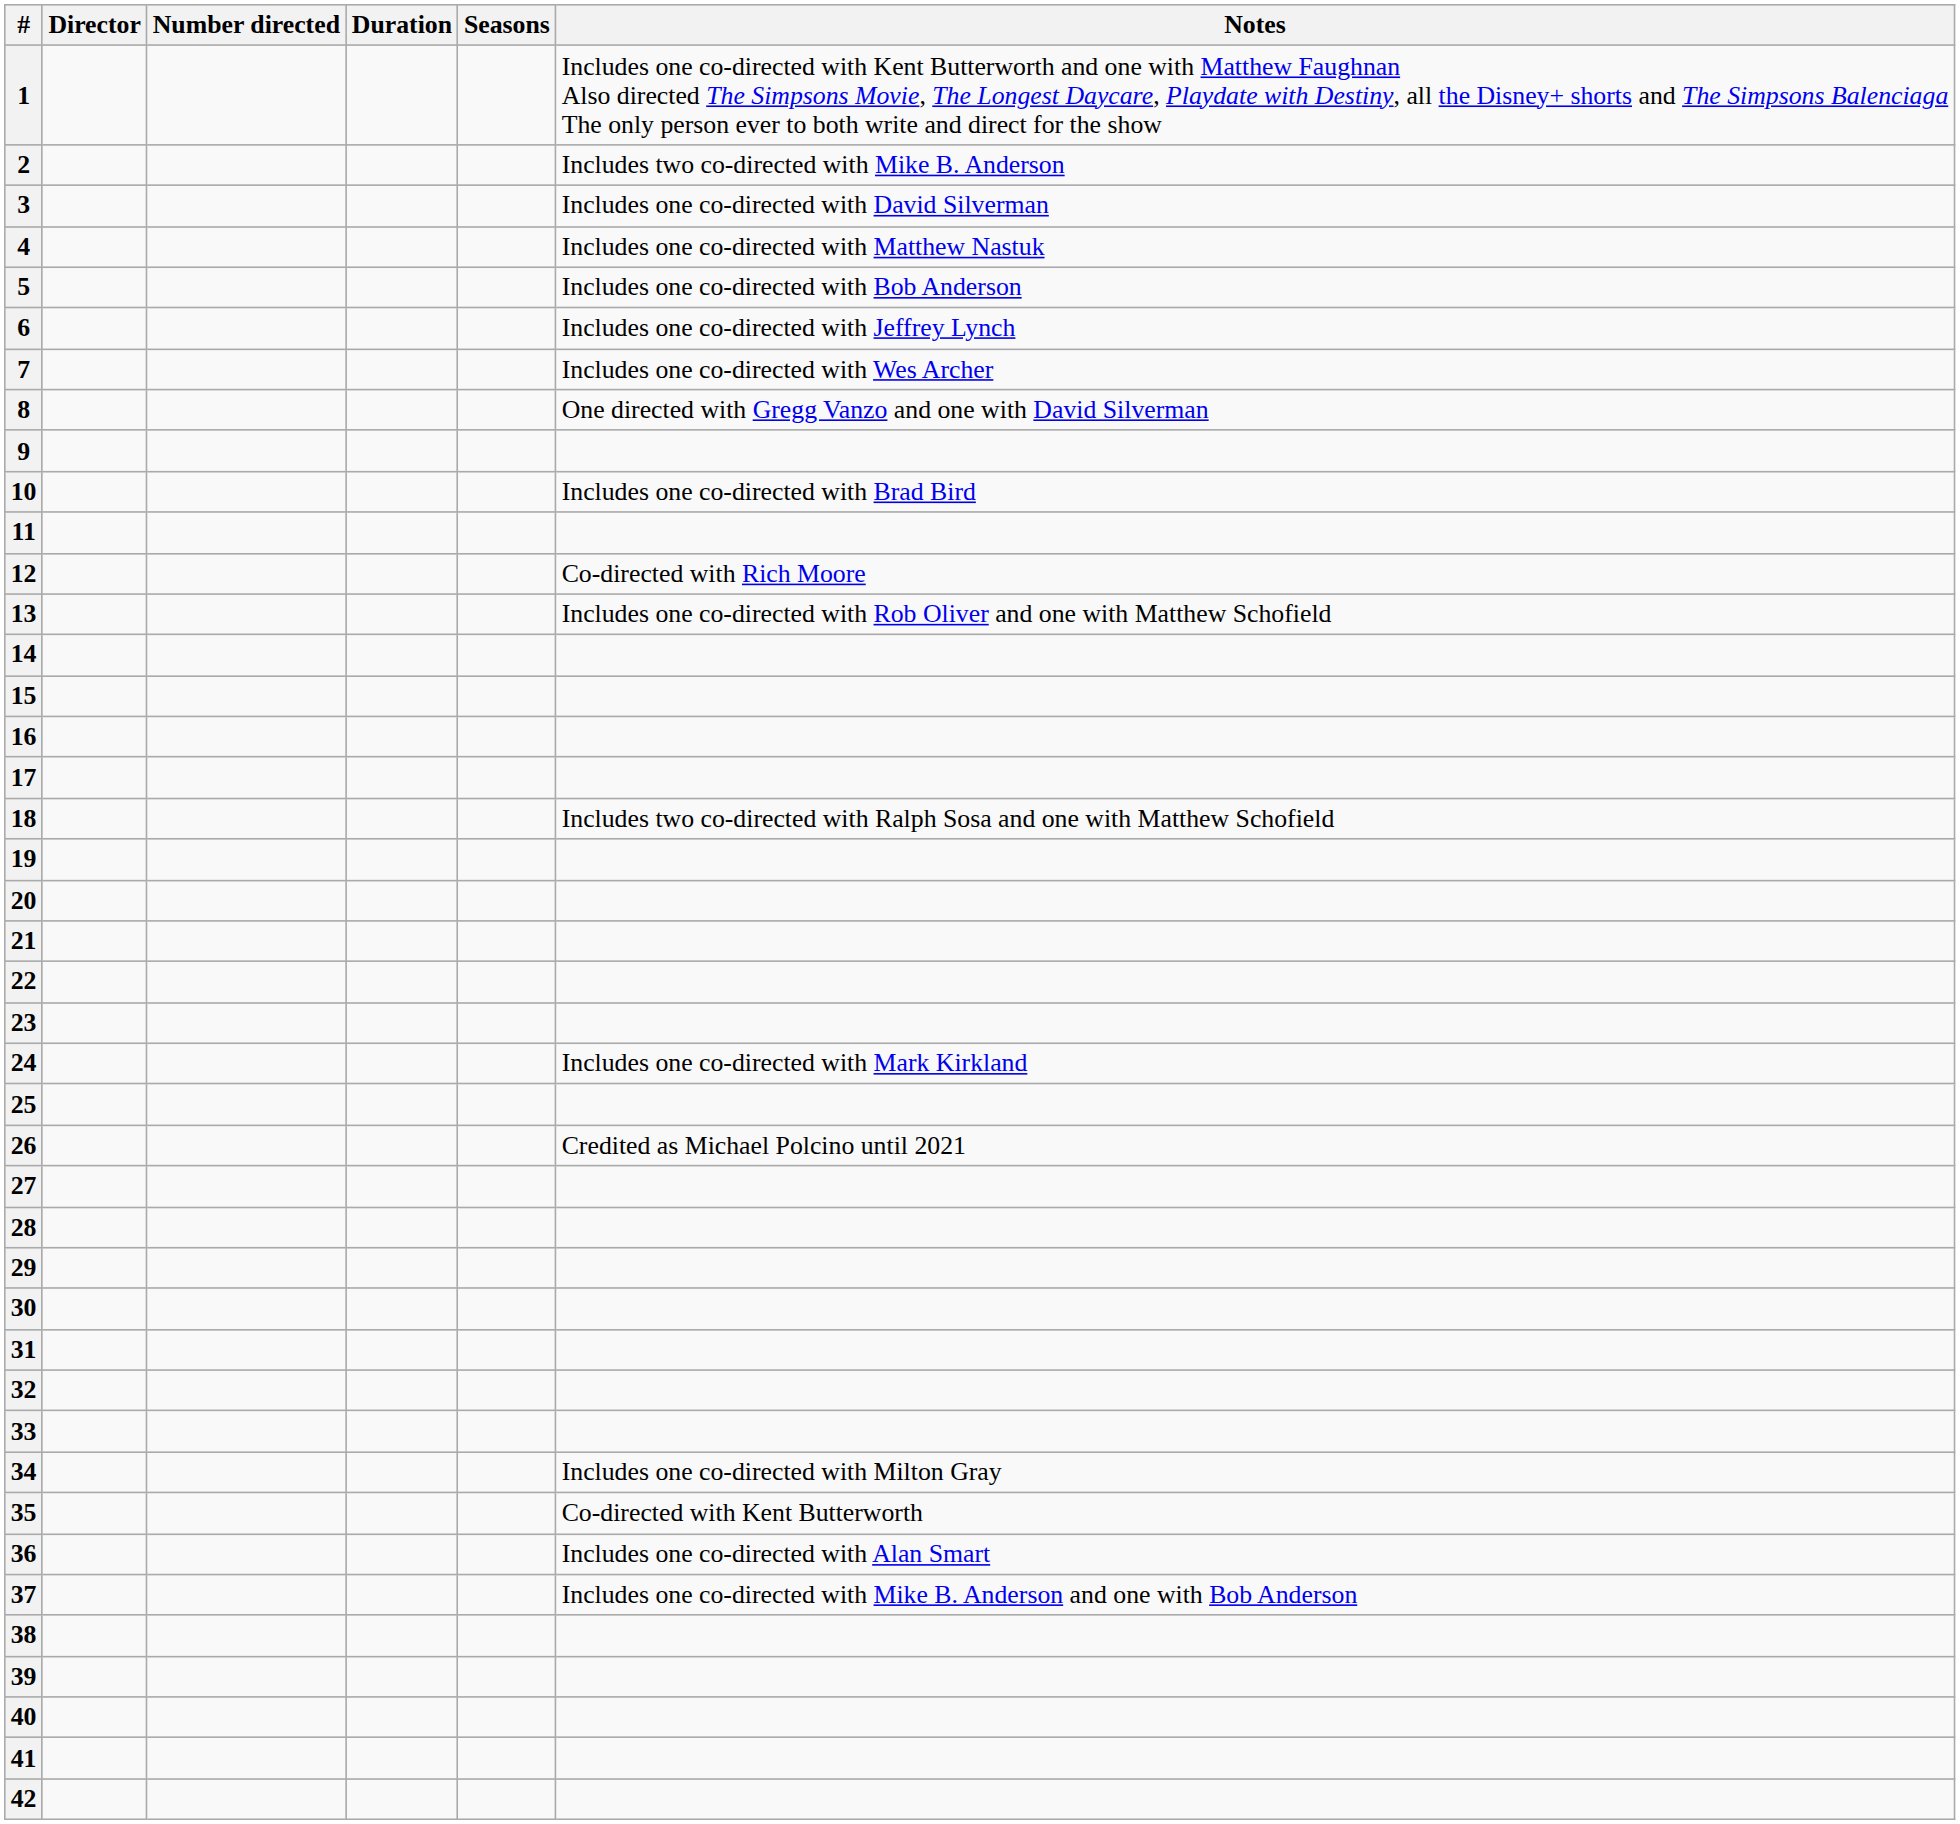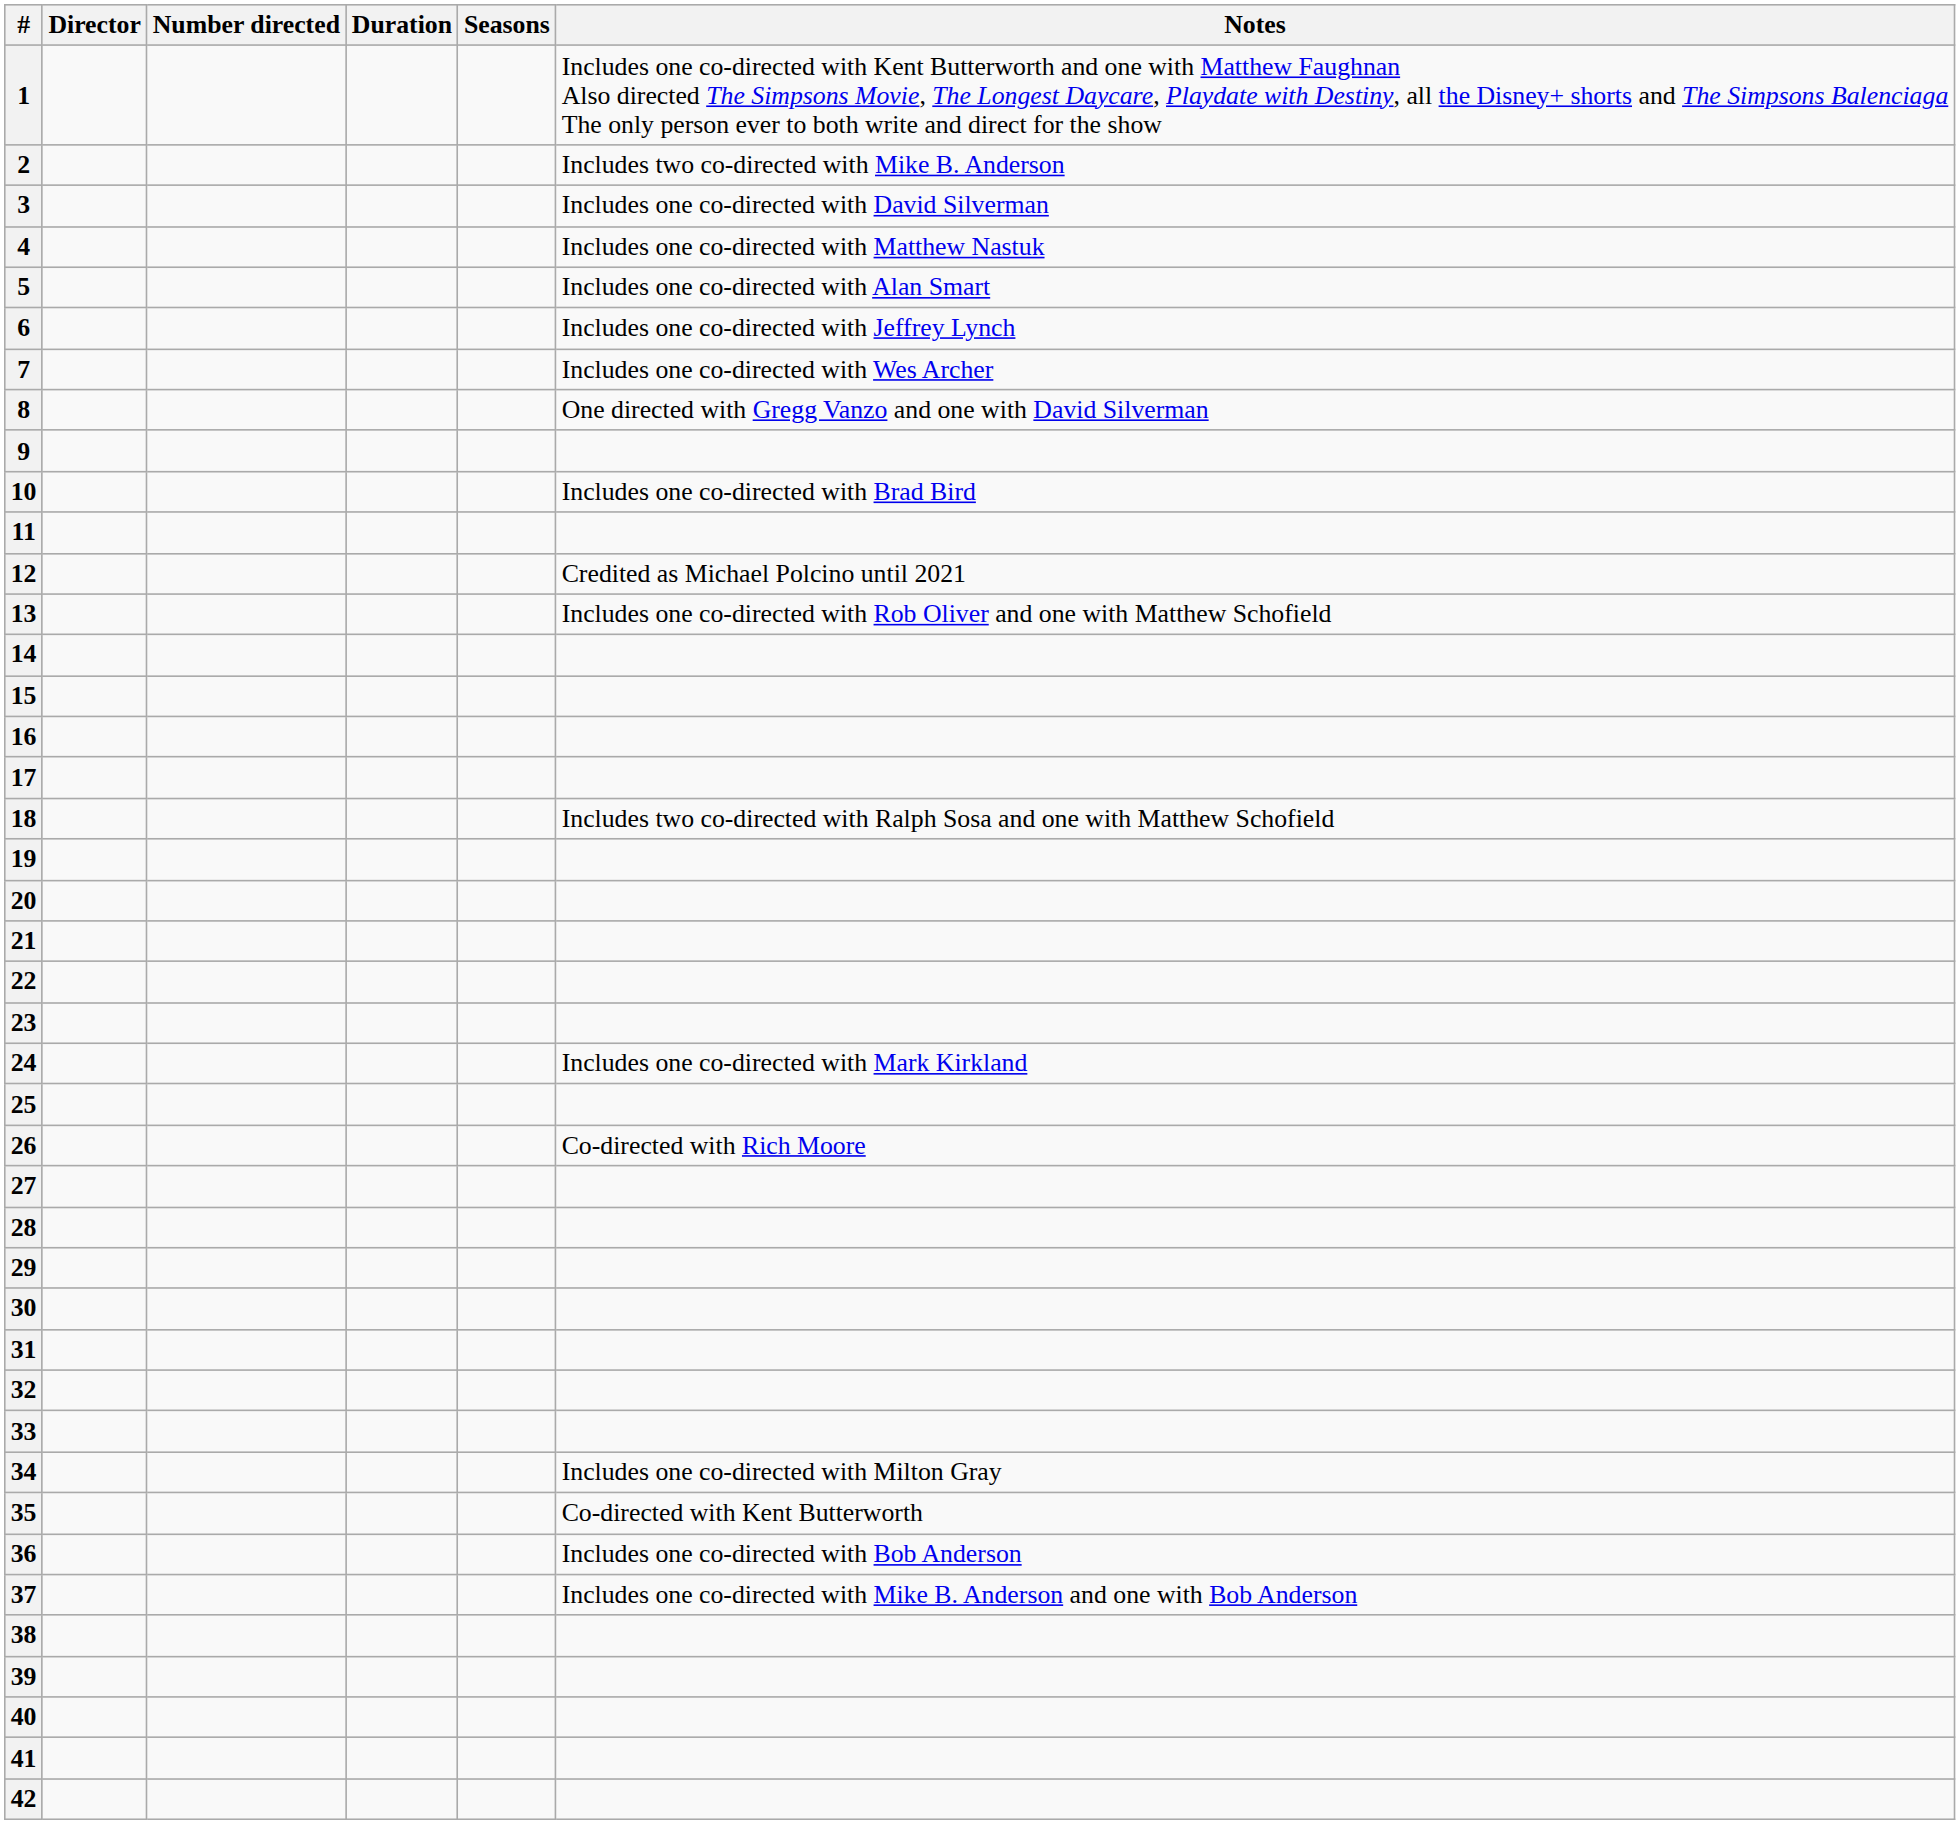5 | Notes: Includes one co-directed with Bob Anderson -> Includes one co-directed with Alan Smart
12 | Notes: Co-directed with Rich Moore -> Credited as Michael Polcino until 2021
26 | Notes: Credited as Michael Polcino until 2021 -> Co-directed with Rich Moore
36 | Notes: Includes one co-directed with Alan Smart -> Includes one co-directed with Bob Anderson
